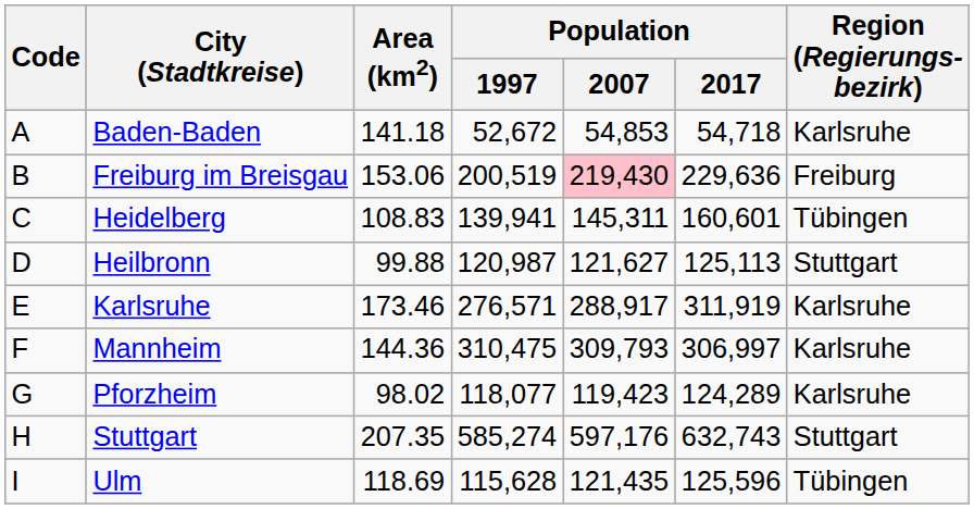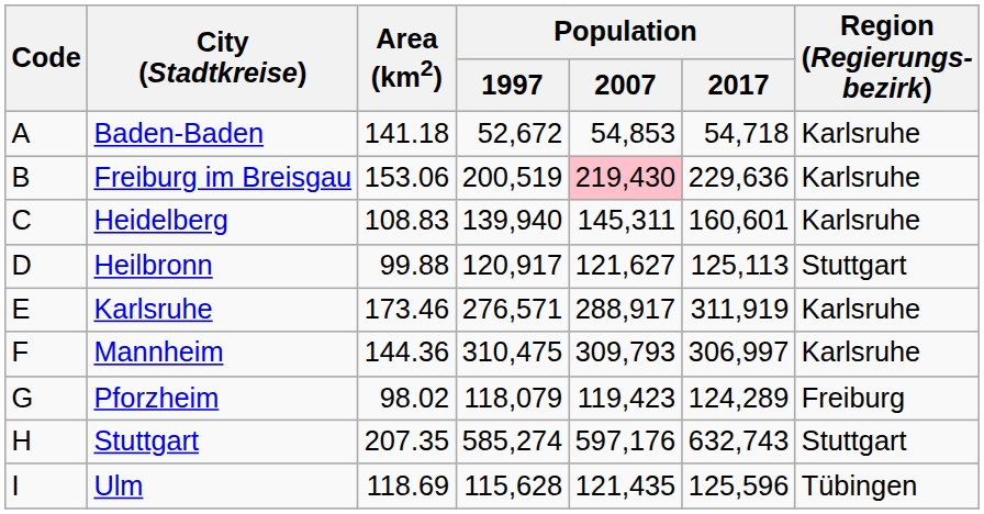Freiburg im Breisgau | Region (Regierungs- bezirk): Freiburg -> Karlsruhe
Heidelberg | Population / 1997: 139,941 -> 139,940
Heidelberg | Region (Regierungs- bezirk): Tübingen -> Karlsruhe
Heilbronn | Population / 1997: 120,987 -> 120,917
Pforzheim | Population / 1997: 118,077 -> 118,079
Pforzheim | Region (Regierungs- bezirk): Karlsruhe -> Freiburg
